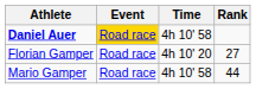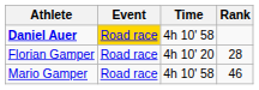Florian Gamper | Rank: 27 -> 28
Mario Gamper | Rank: 44 -> 46
